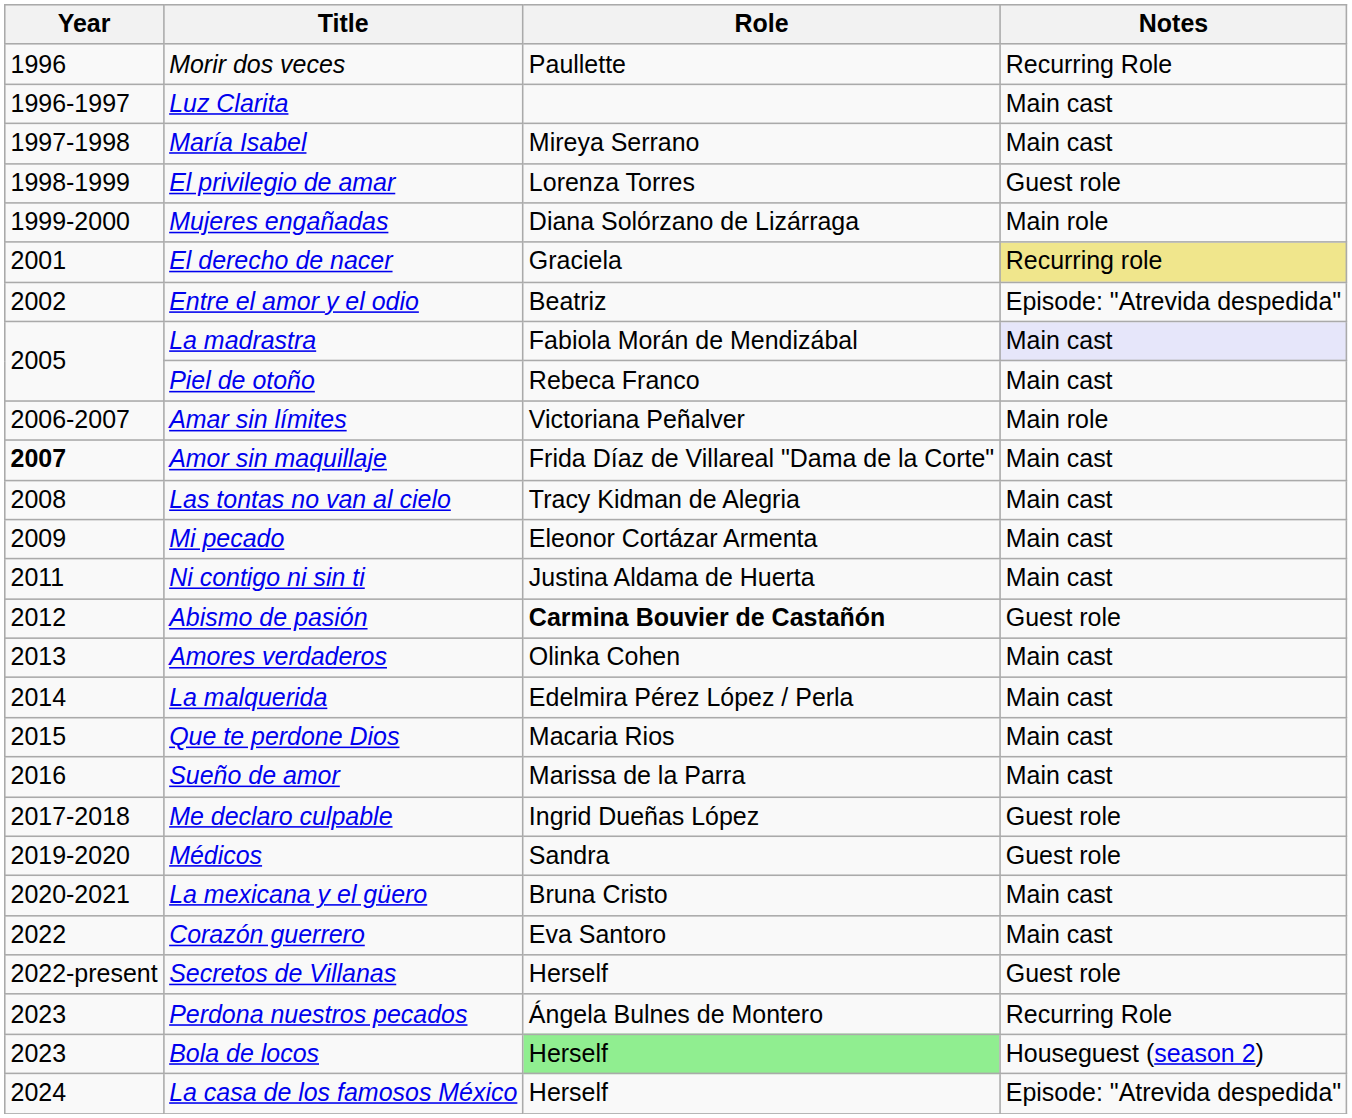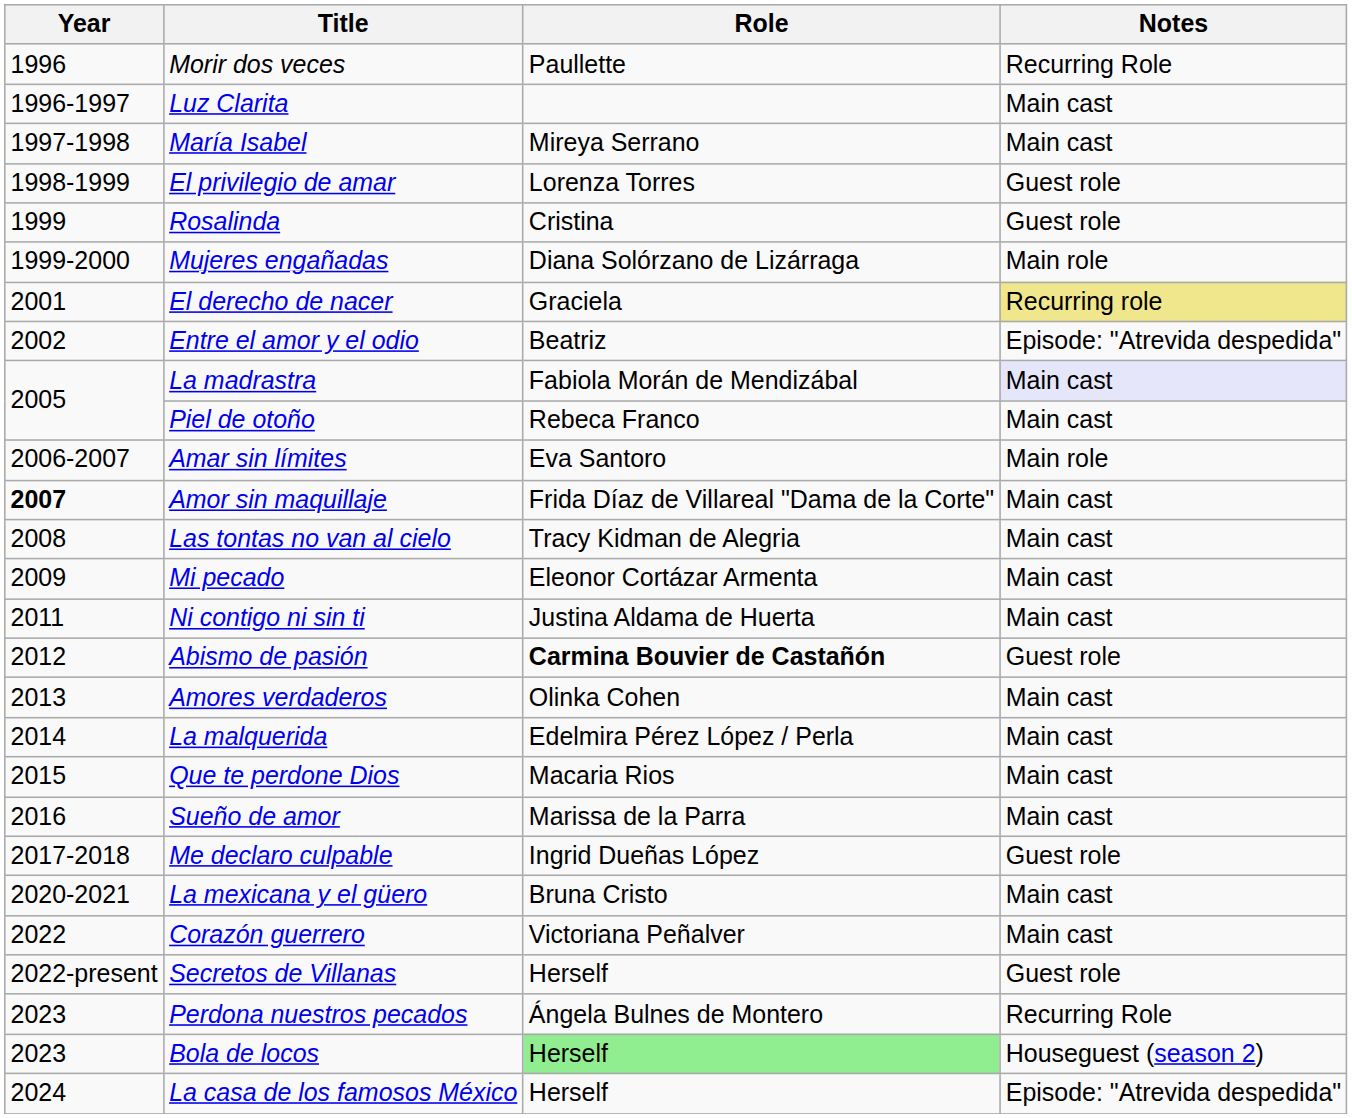+ row: 1999 | Rosalinda | Cristina | Guest role
Amar sin límites | Role: Victoriana Peñalver -> Eva Santoro
- row: 2019-2020 | Médicos | Sandra | Guest role
Corazón guerrero | Role: Eva Santoro -> Victoriana Peñalver
